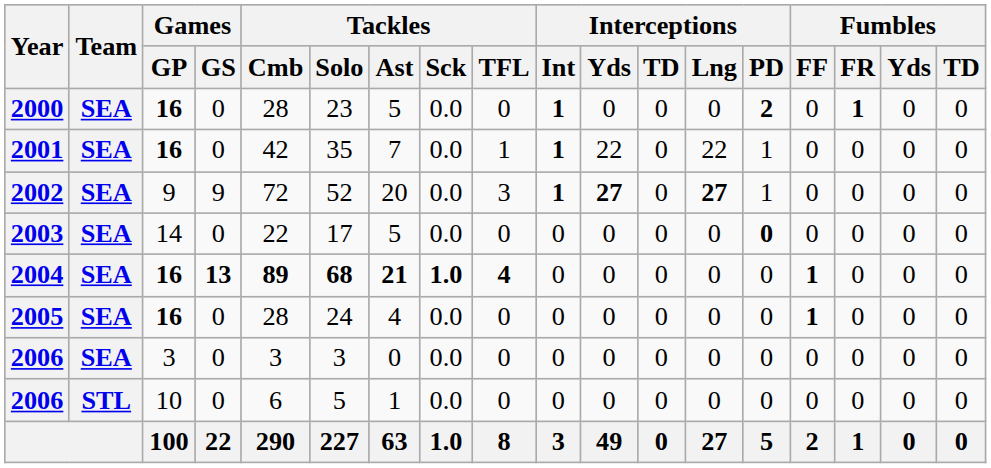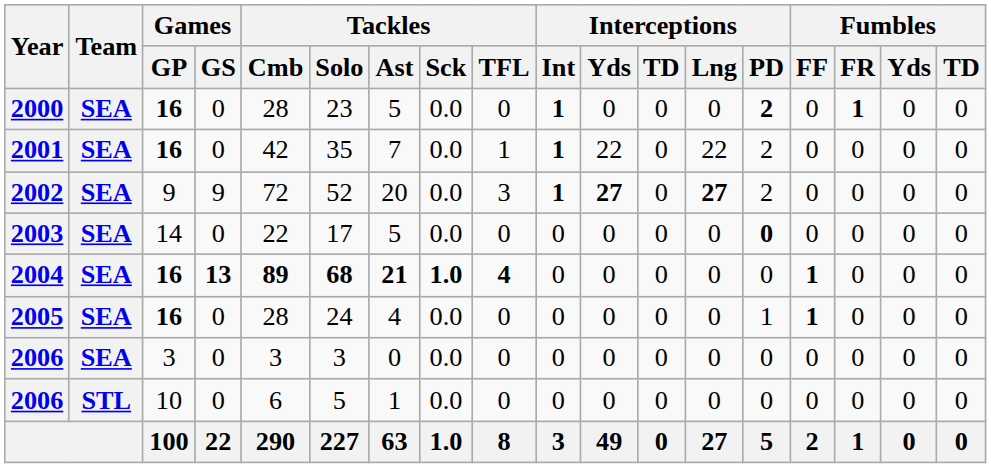2001 | Interceptions / PD: 1 -> 2
2002 | Interceptions / PD: 1 -> 2
2005 | Interceptions / PD: 0 -> 1
